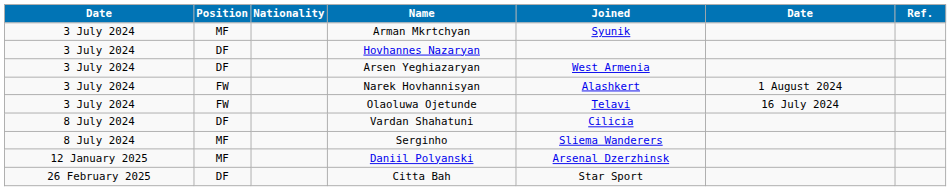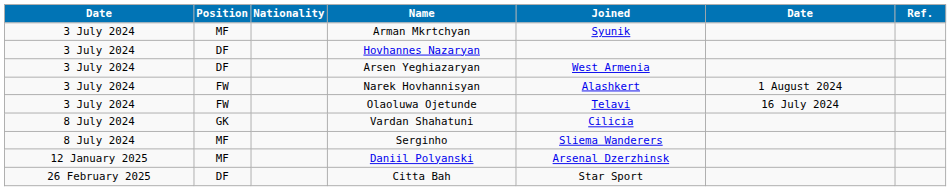Vardan Shahatuni | Position: DF -> GK
